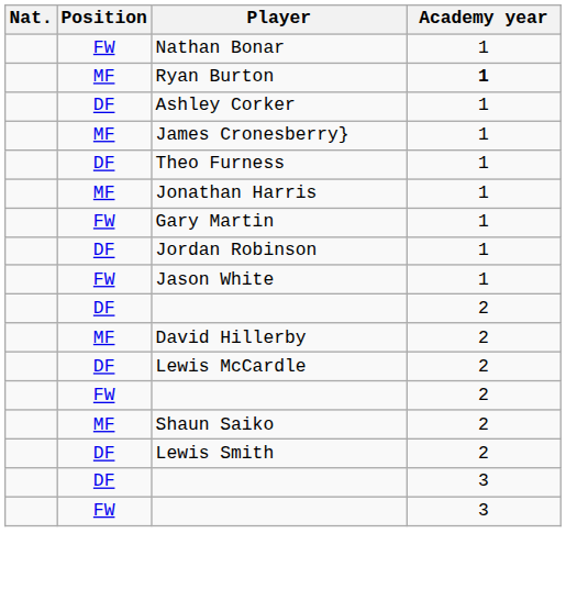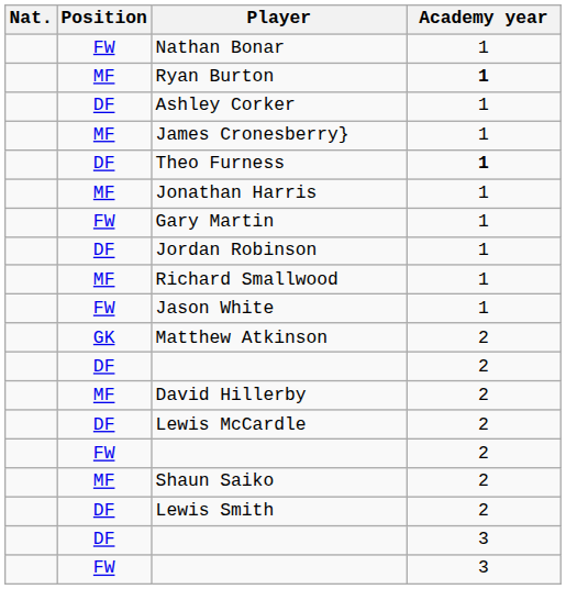Theo Furness | Academy year: normal -> bold
+ row: MF | Richard Smallwood | 1
+ row: GK | Matthew Atkinson | 2
